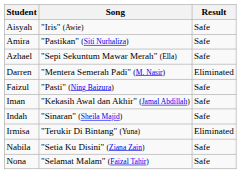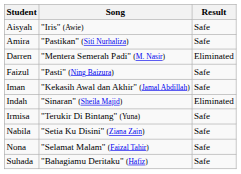- row: Azhael | "Sepi Sekuntum Mawar Merah" (Ella) | Safe
Indah | Result: Safe -> Eliminated
Irmisa | Result: Eliminated -> Safe
+ row: Suhada | "Bahagiamu Deritaku" (Hafiz) | Safe
